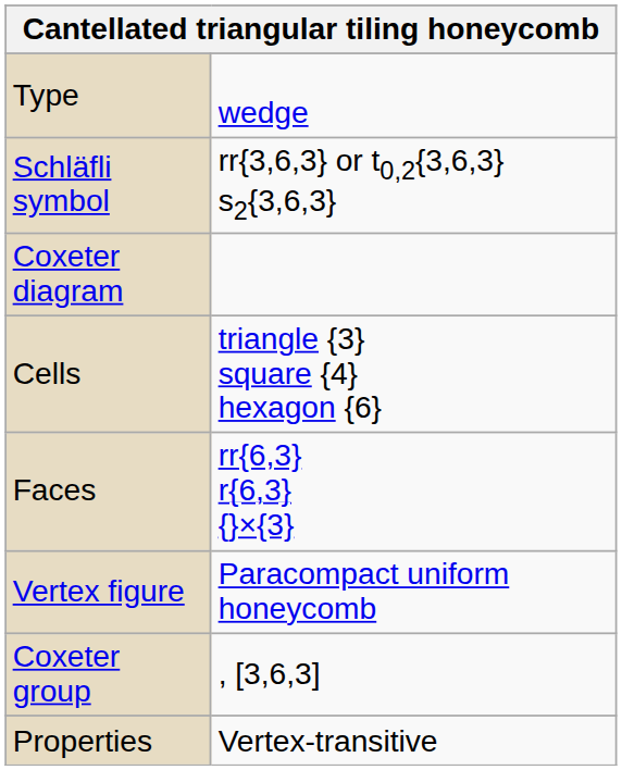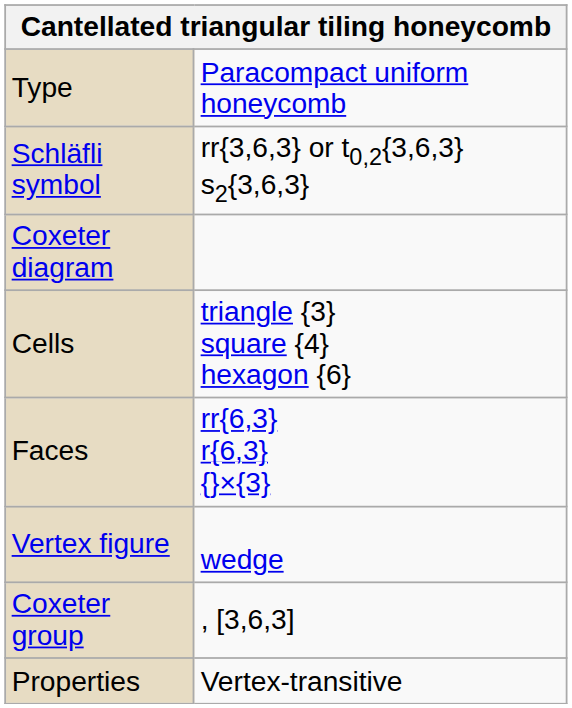Type | column 2: wedge -> Paracompact uniform honeycomb
Vertex figure | column 2: Paracompact uniform honeycomb -> wedge
